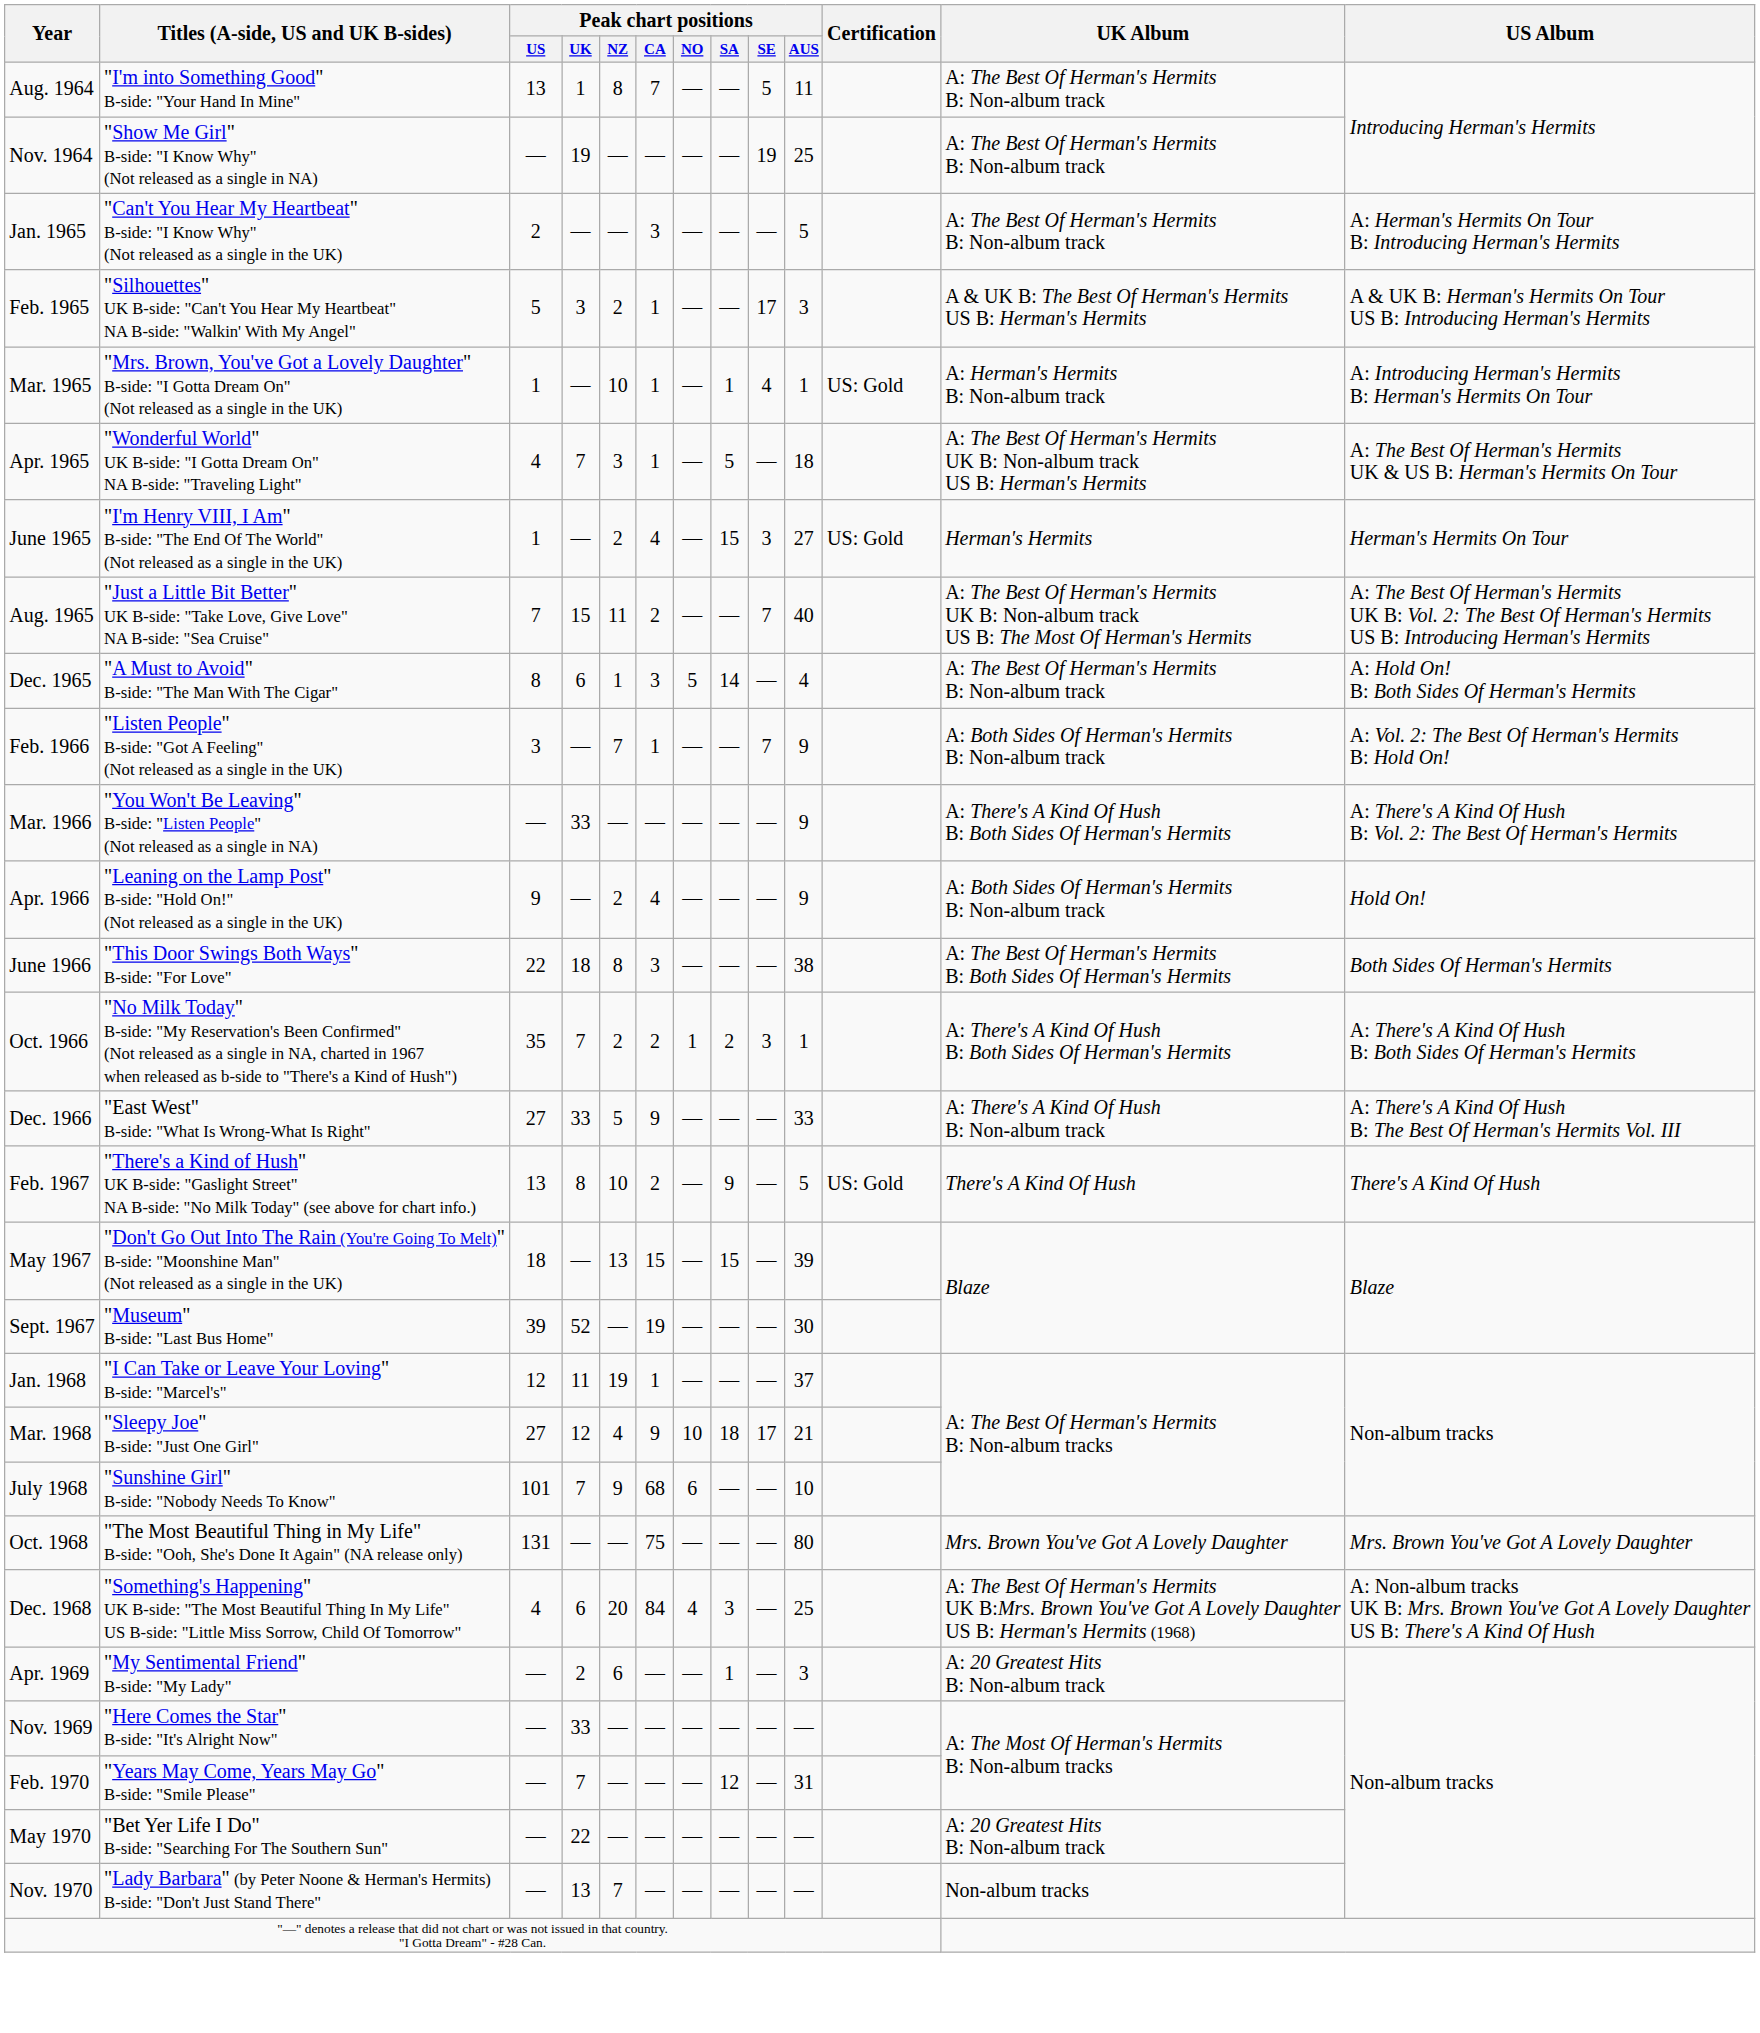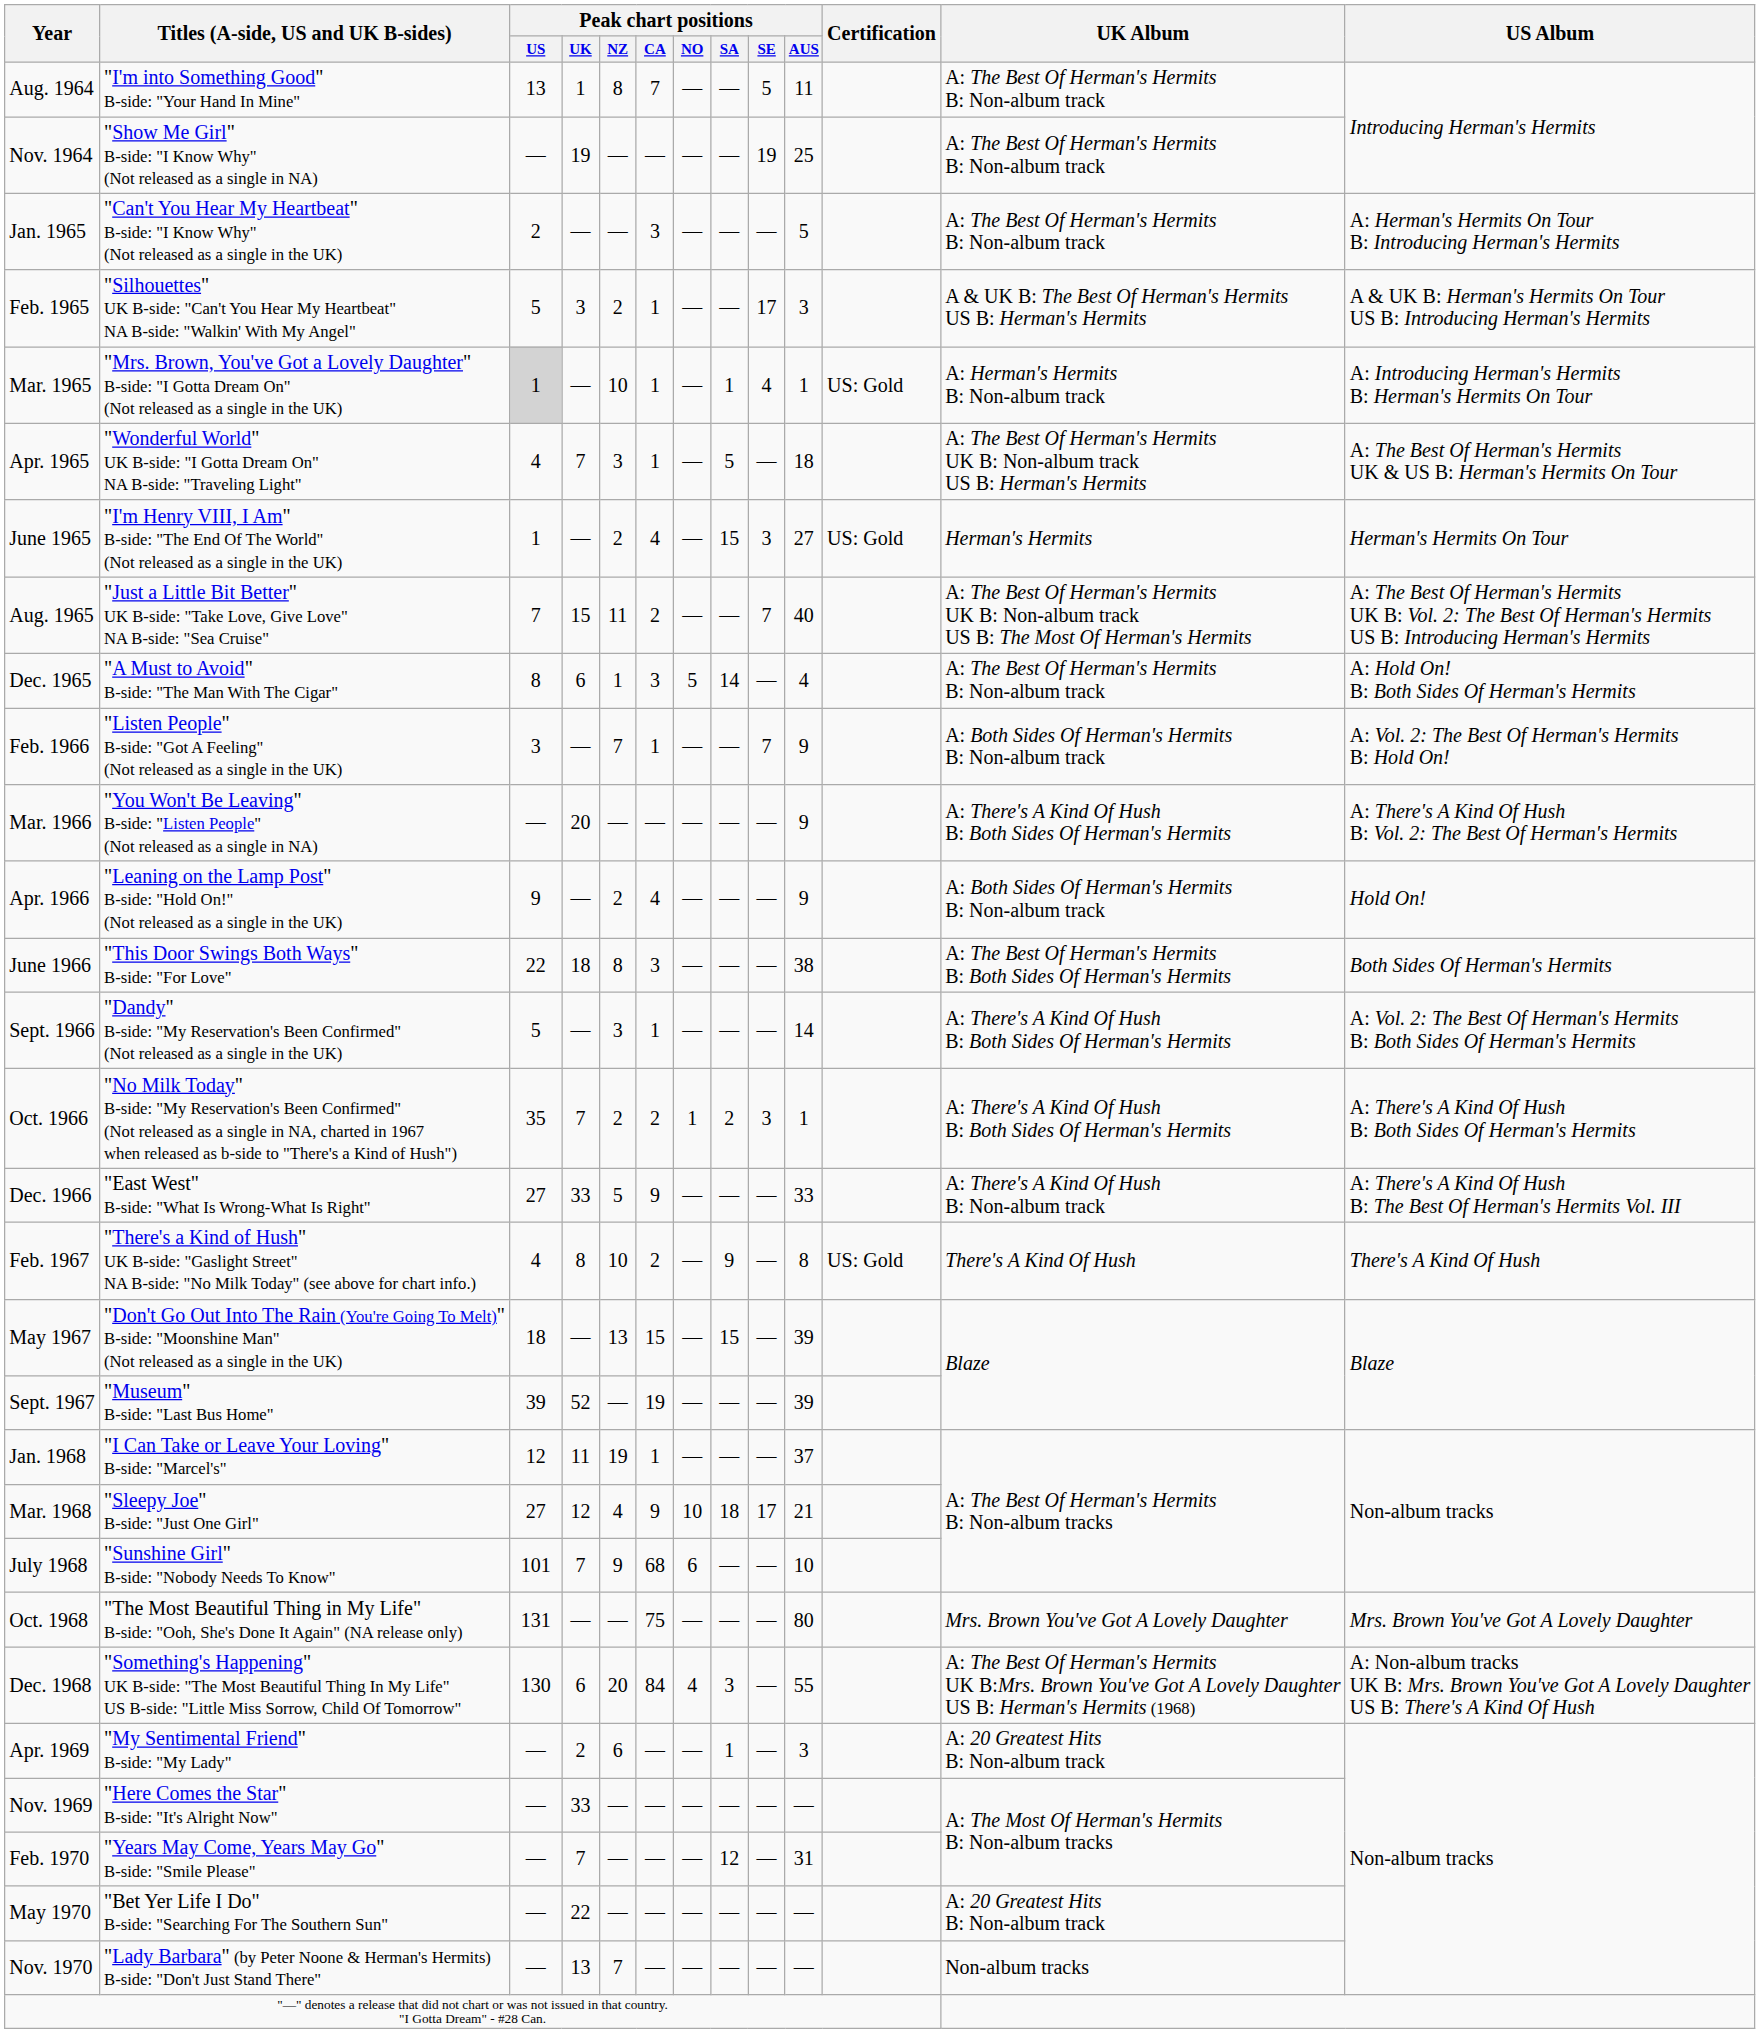Mar. 1965 | Peak chart positions / US: no background -> lightgrey background
Mar. 1966 | Peak chart positions / UK: 33 -> 20
+ row: Sept. 1966 | "Dandy" B-side: "My Reservation's Been Confirmed" (Not released as a single in the UK) | 5 | — | 3 | 1 | — | — | — | 14 | A: There's A Kind Of Hush B: Both Sides Of Herman's Hermits | A: Vol. 2: The Best Of Herman's Hermits B: Both Sides Of Herman's Hermits
Feb. 1967 | Peak chart positions / US: 13 -> 4
Feb. 1967 | Peak chart positions / AUS: 5 -> 8
Sept. 1967 | Peak chart positions / AUS: 30 -> 39
Dec. 1968 | Peak chart positions / US: 4 -> 130
Dec. 1968 | Peak chart positions / AUS: 25 -> 55
